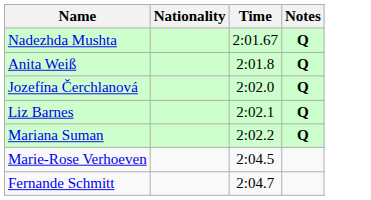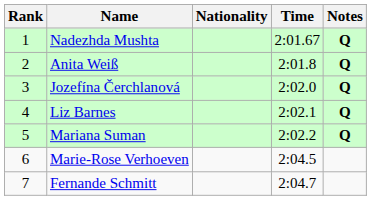+ column: Rank | 1 | 2 | 3 | 4 | 5 | 6 | 7
